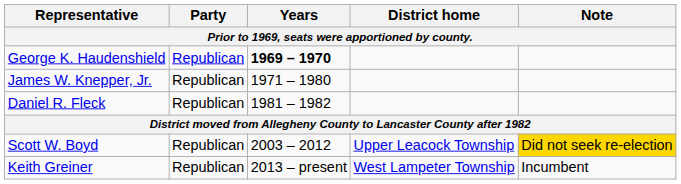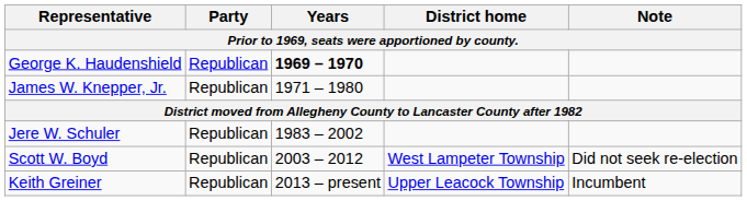- row: Daniel R. Fleck | Republican | 1981 – 1982
+ row: Jere W. Schuler | Republican | 1983 – 2002
Scott W. Boyd | District home: Upper Leacock Township -> West Lampeter Township
Scott W. Boyd | Note: gold background -> no background
Keith Greiner | District home: West Lampeter Township -> Upper Leacock Township
